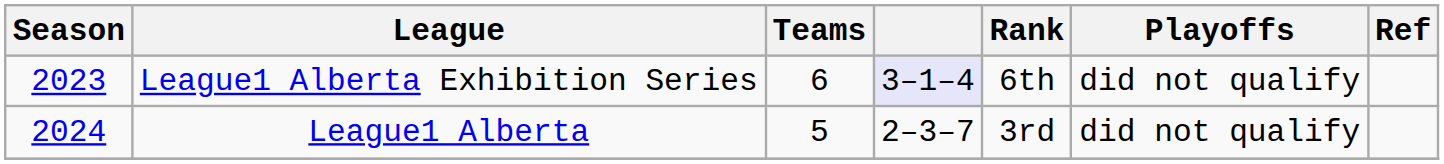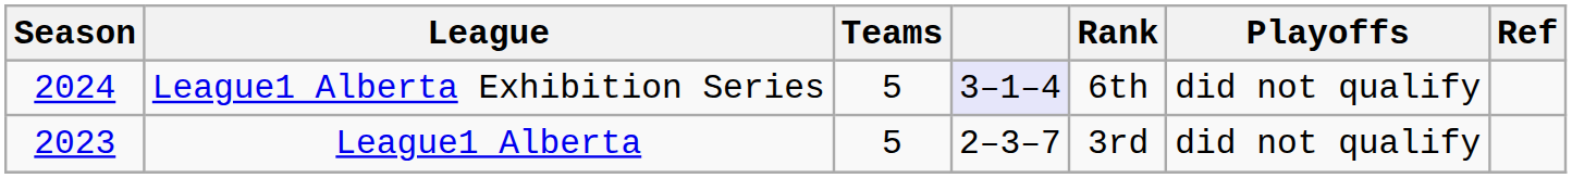League1 Alberta Exhibition Series | Season: 2023 -> 2024
League1 Alberta Exhibition Series | Teams: 6 -> 5
League1 Alberta | Season: 2024 -> 2023
